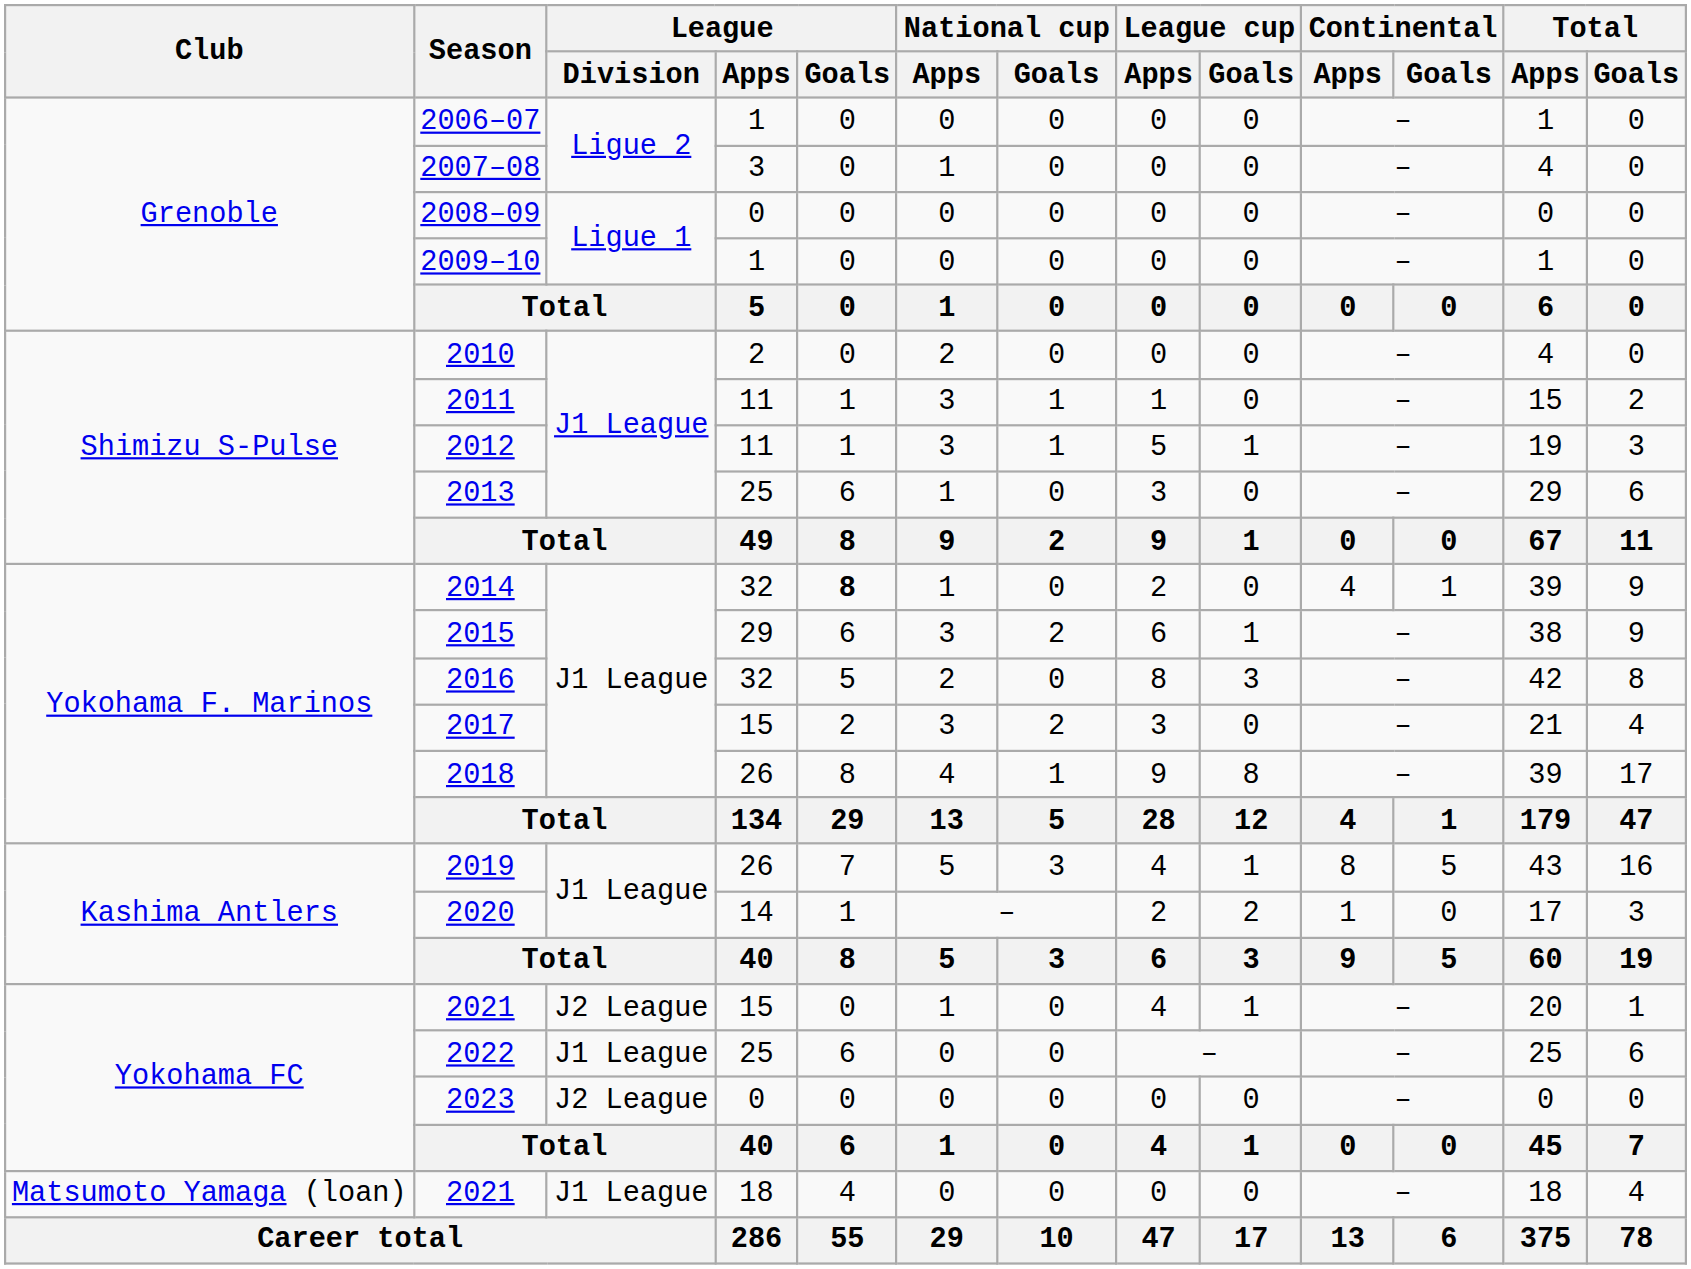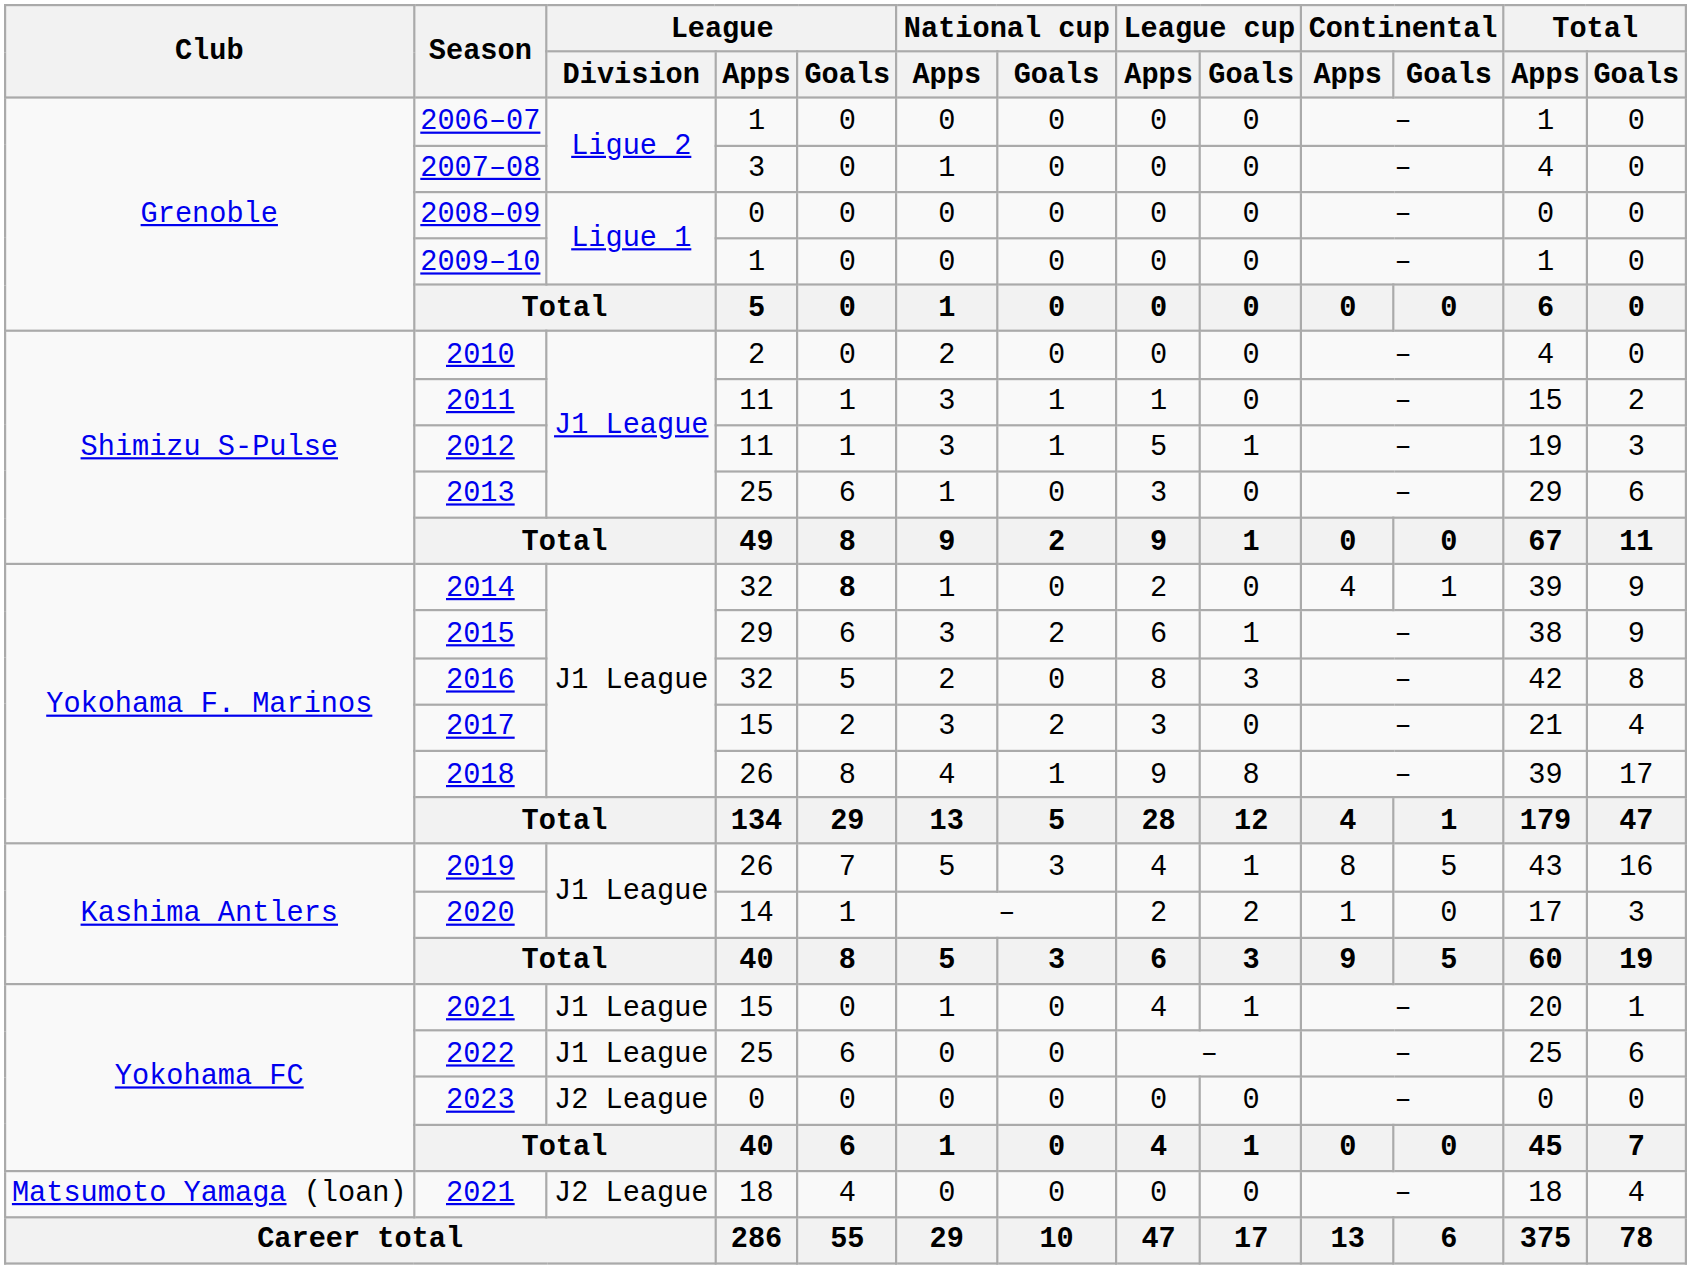2021 / 15 | League / Division: J2 League -> J1 League
2021 / 18 | League / Division: J1 League -> J2 League
